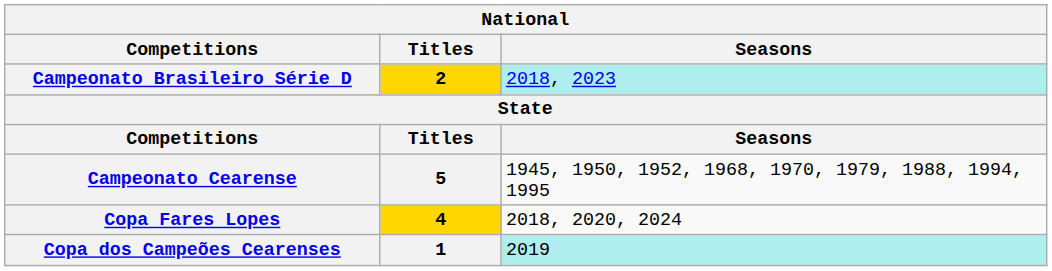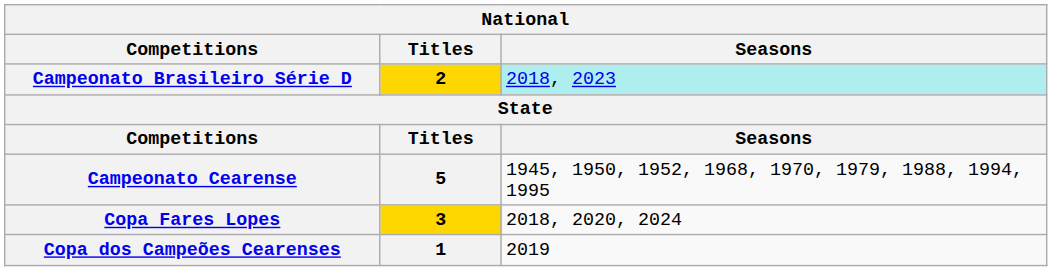Copa Fares Lopes | Titles: 4 -> 3
Copa dos Campeões Cearenses | Seasons: paleturquoise background -> no background
